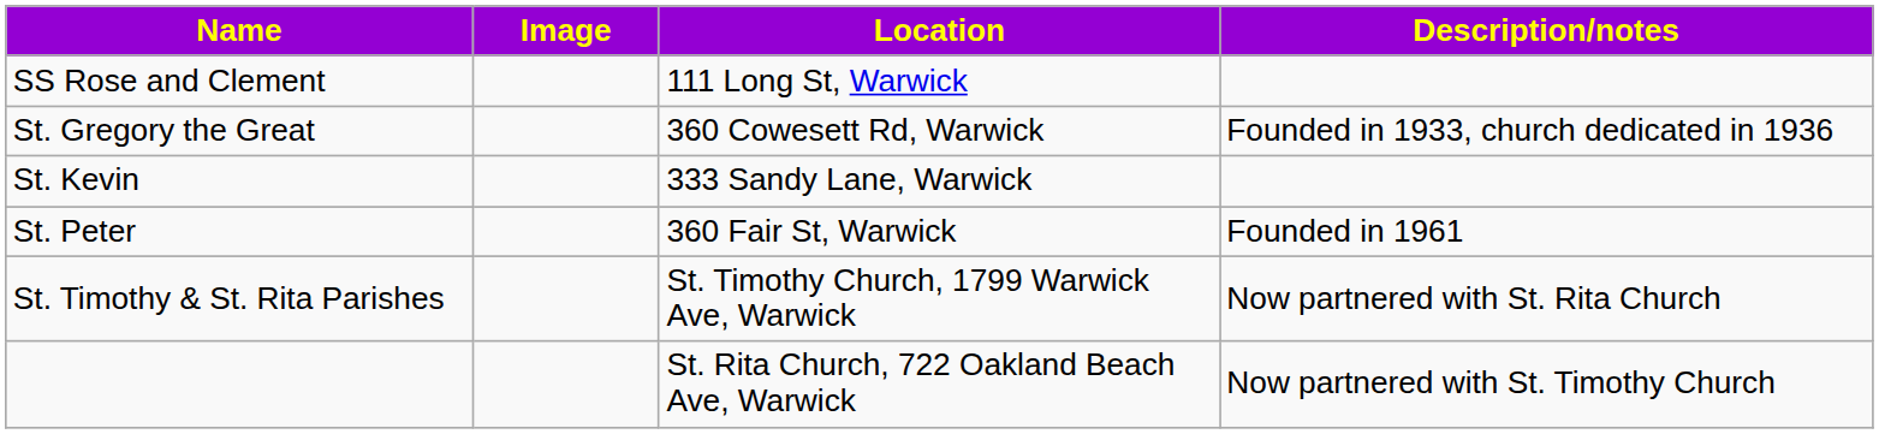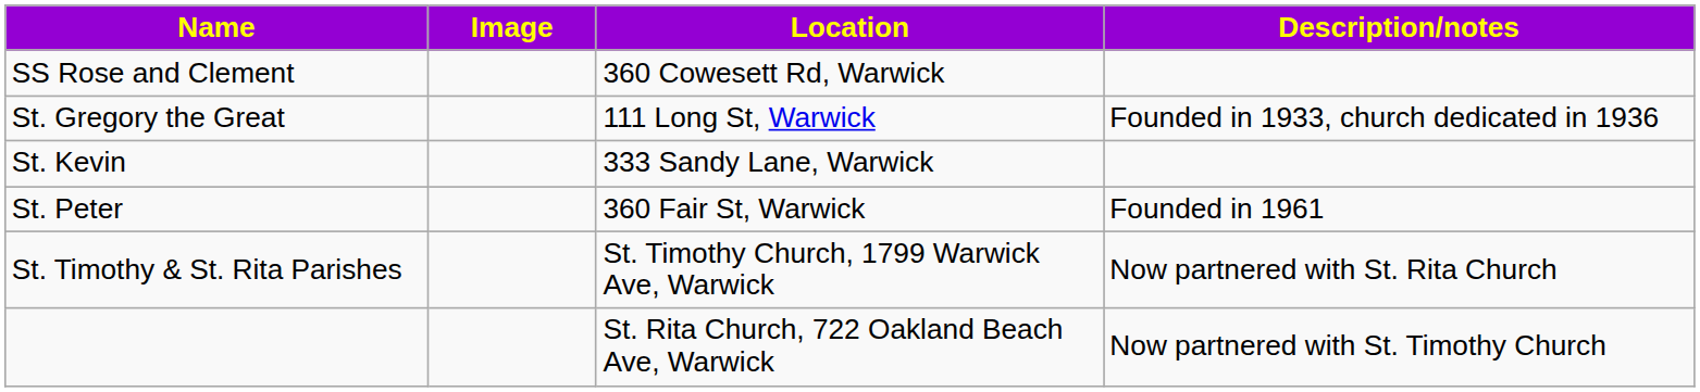SS Rose and Clement | Location: 111 Long St, Warwick -> 360 Cowesett Rd, Warwick
St. Gregory the Great | Location: 360 Cowesett Rd, Warwick -> 111 Long St, Warwick
